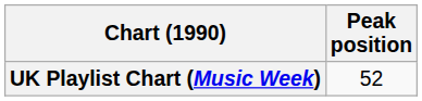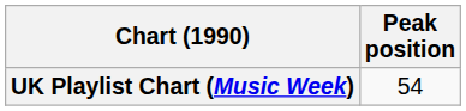UK Playlist Chart (Music Week) | Peak position: 52 -> 54
